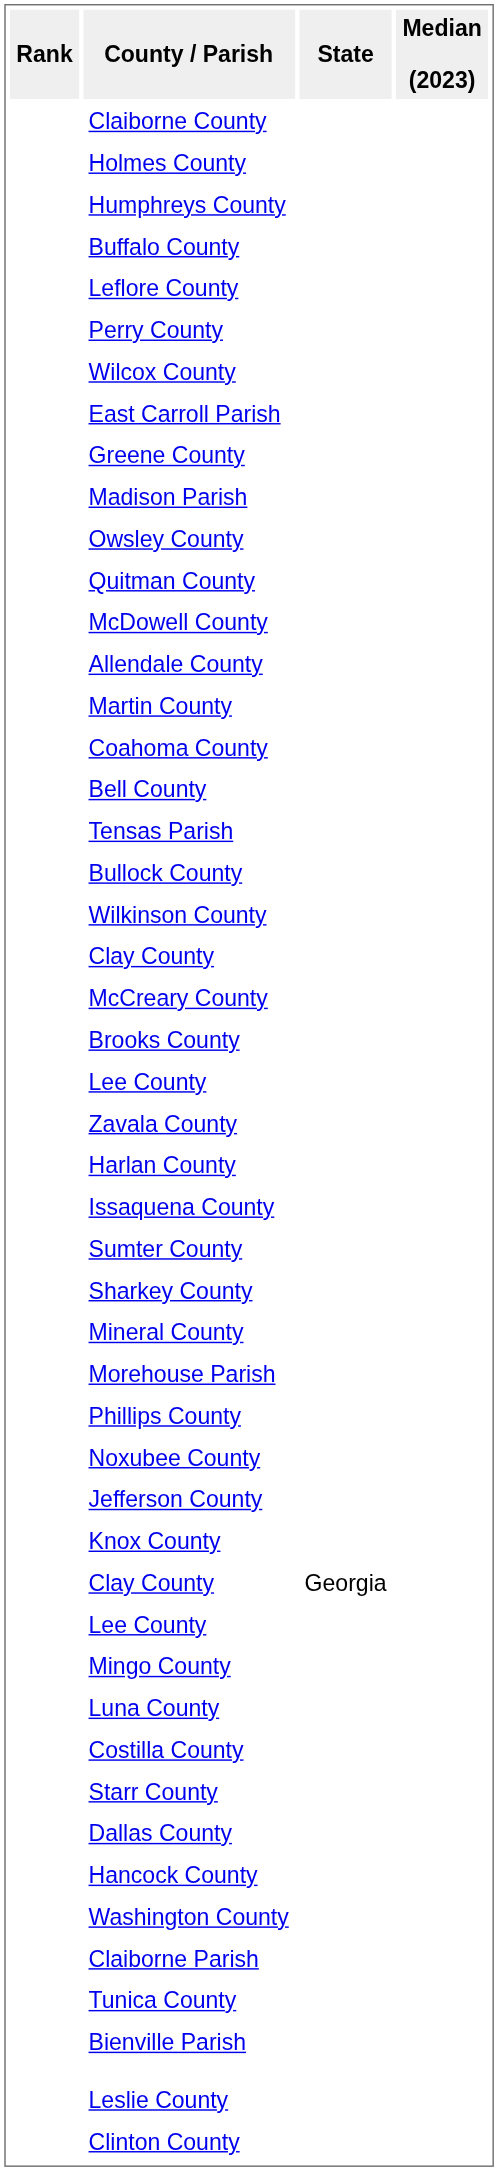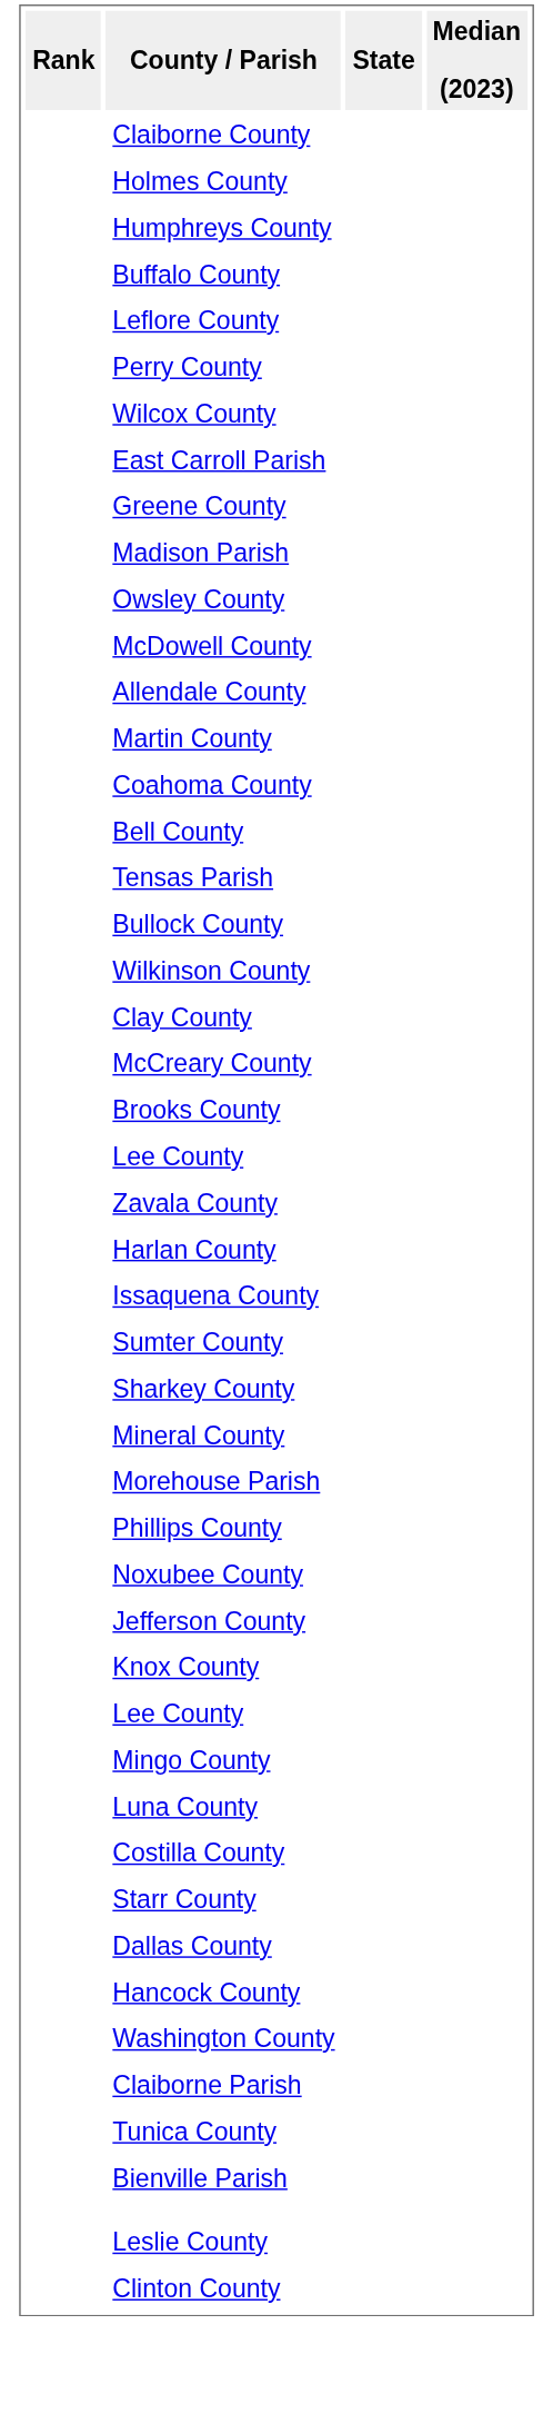- row: Quitman County
- row: Clay County | Georgia
